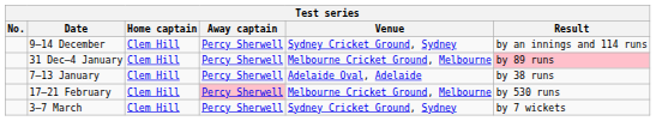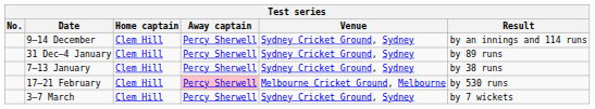31 Dec–4 January | Venue: Melbourne Cricket Ground, Melbourne -> Sydney Cricket Ground, Sydney
31 Dec–4 January | Result: pink background -> no background
7–13 January | Venue: Adelaide Oval, Adelaide -> Sydney Cricket Ground, Sydney
